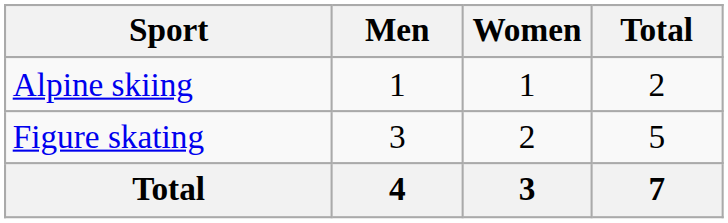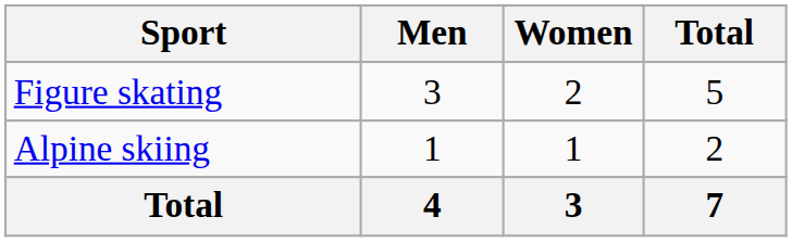rows swapped: Alpine skiing <-> Figure skating
